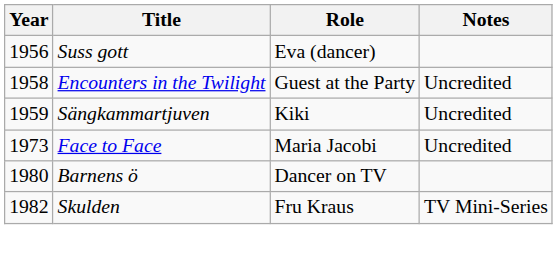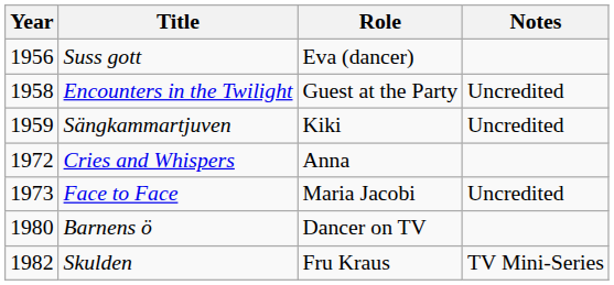+ row: 1972 | Cries and Whispers | Anna
